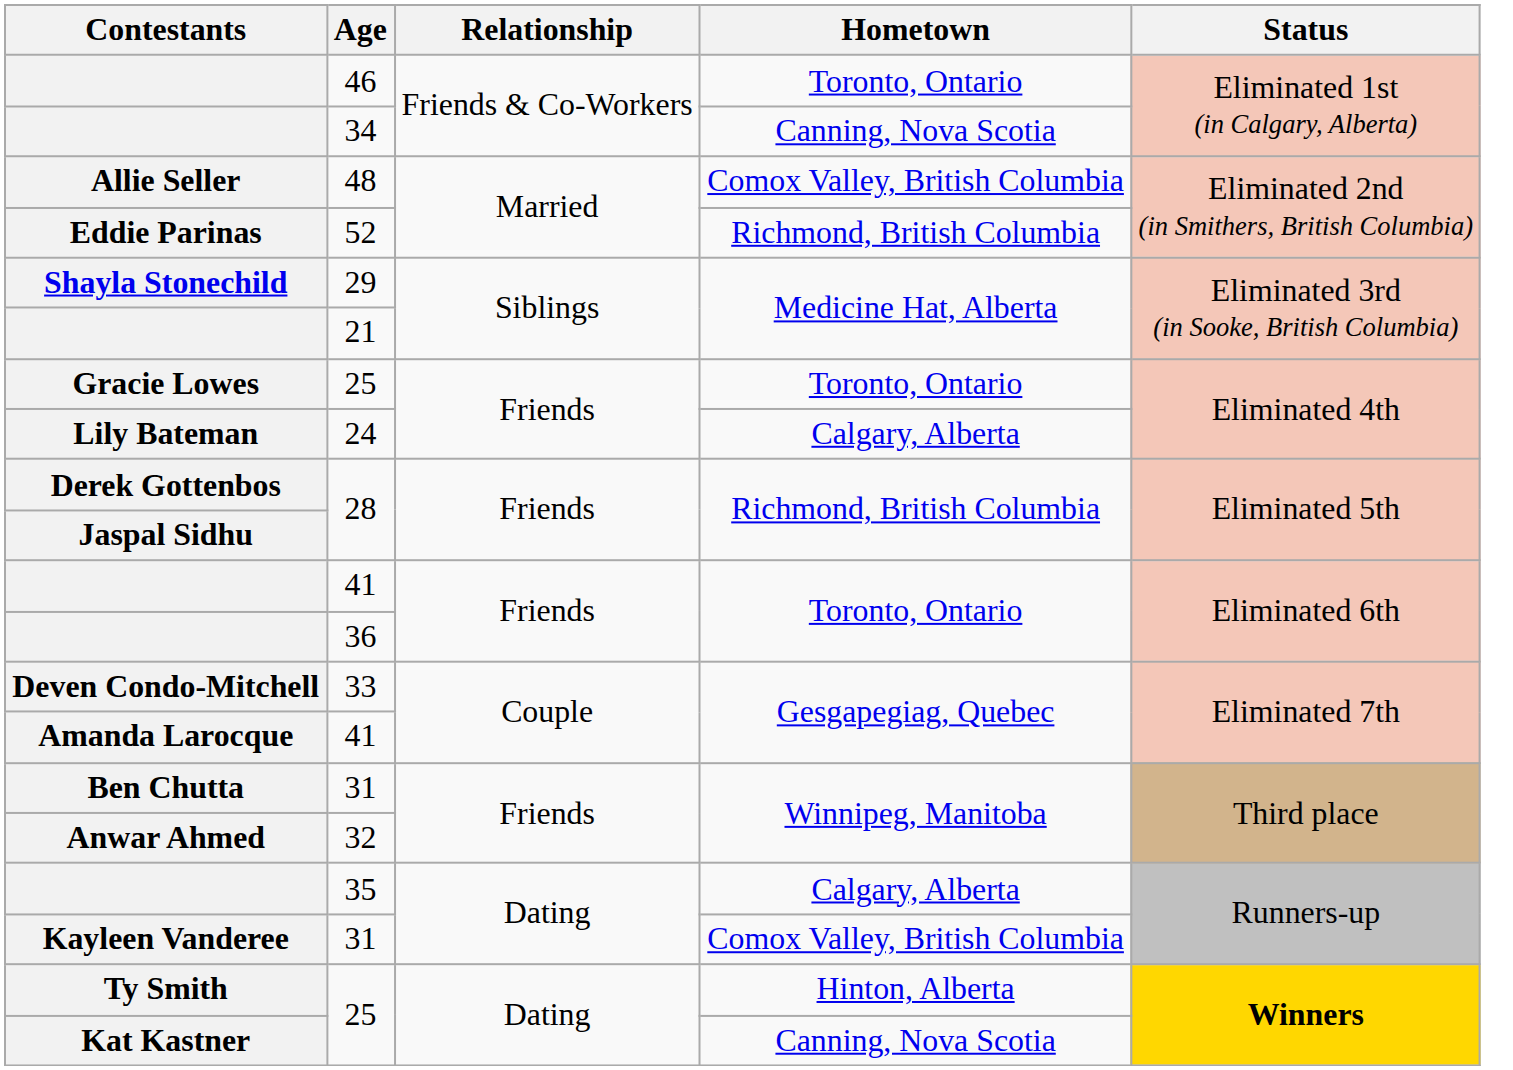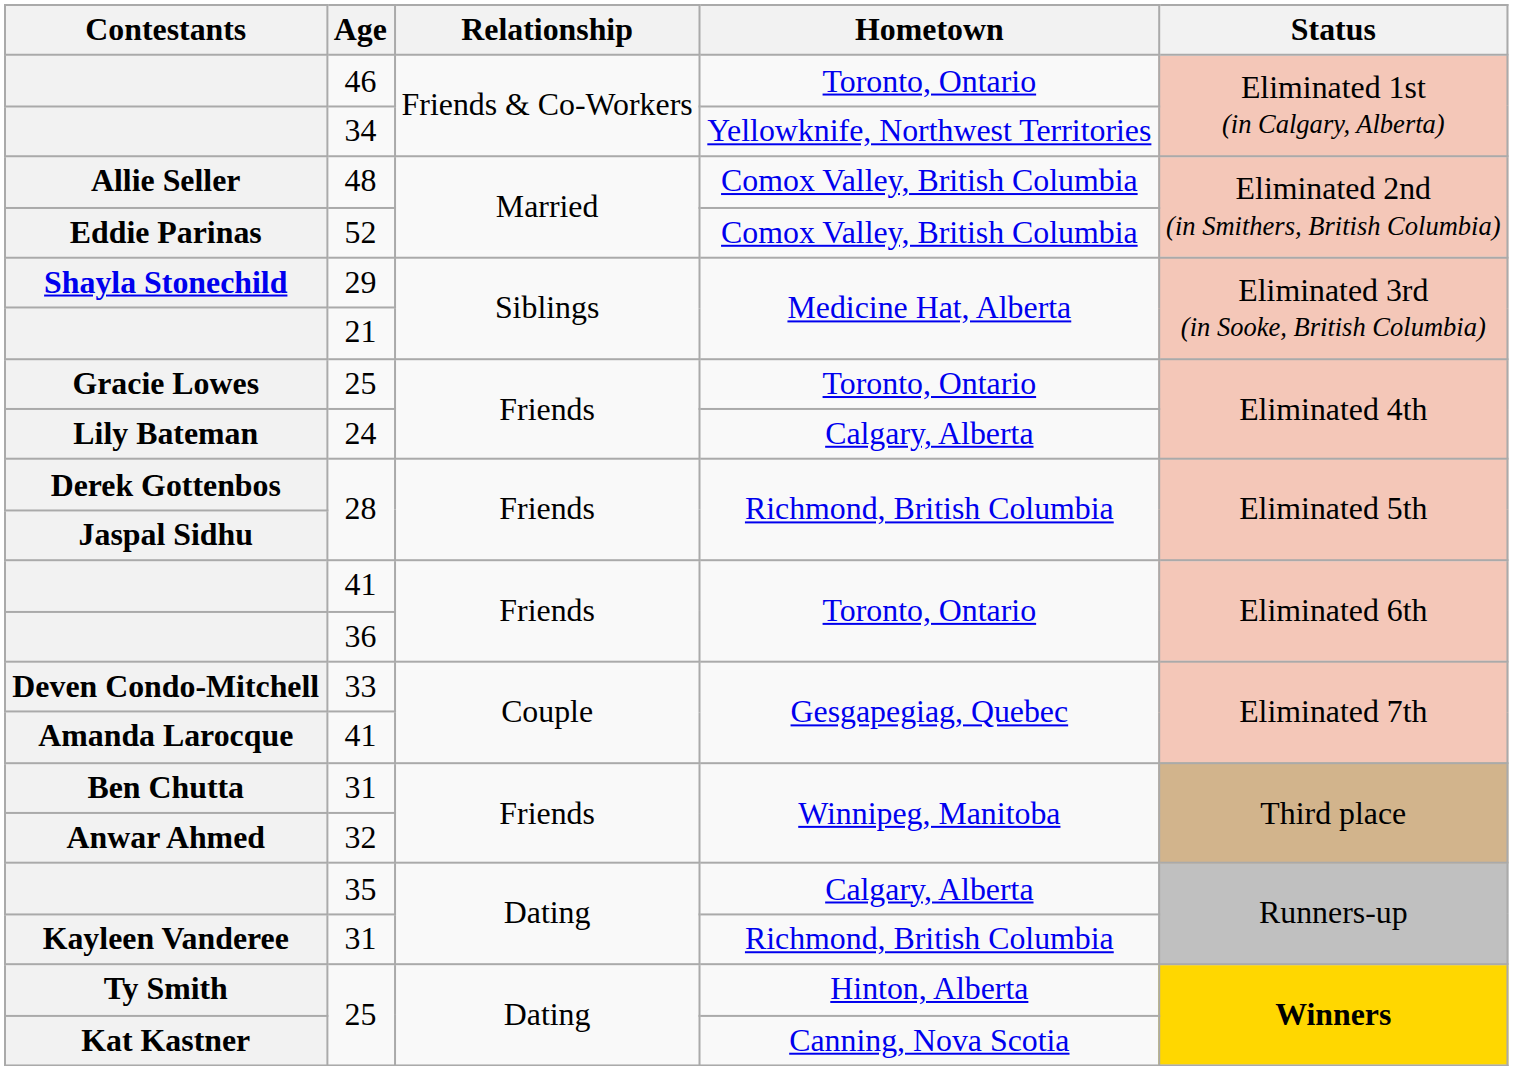34 | Hometown: Canning, Nova Scotia -> Yellowknife, Northwest Territories
52 | Hometown: Richmond, British Columbia -> Comox Valley, British Columbia
Kayleen Vanderee / 31 | Hometown: Comox Valley, British Columbia -> Richmond, British Columbia
